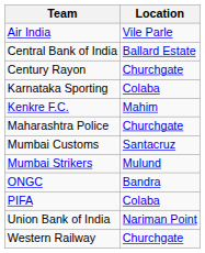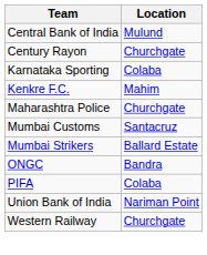- row: Air India | Vile Parle
Central Bank of India | Location: Ballard Estate -> Mulund
Mumbai Strikers | Location: Mulund -> Ballard Estate
